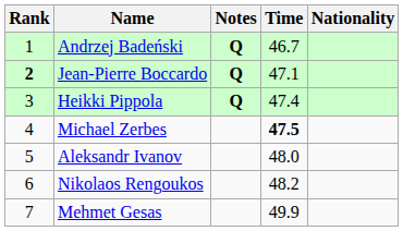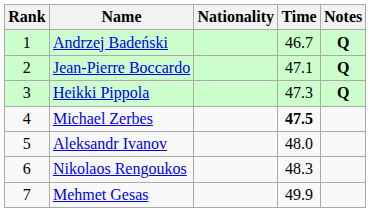columns swapped: Nationality <-> Notes
Jean-Pierre Boccardo | Rank: bold -> normal
Heikki Pippola | Time: 47.4 -> 47.3
Nikolaos Rengoukos | Time: 48.2 -> 48.3
